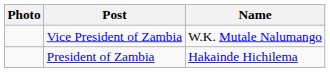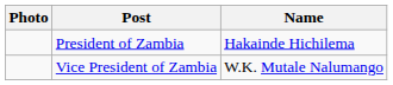rows swapped: President of Zambia <-> Vice President of Zambia
